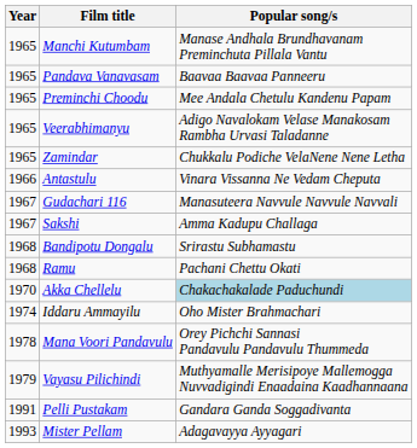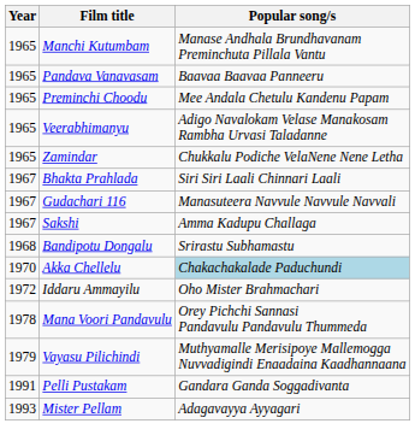- row: 1966 | Antastulu | Vinara Vissanna Ne Vedam Cheputa
+ row: 1967 | Bhakta Prahlada | Siri Siri Laali Chinnari Laali
- row: 1968 | Ramu | Pachani Chettu Okati
Iddaru Ammayilu | Year: 1974 -> 1972
